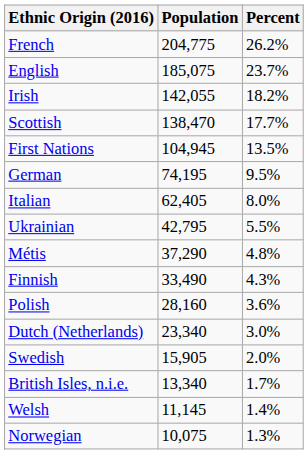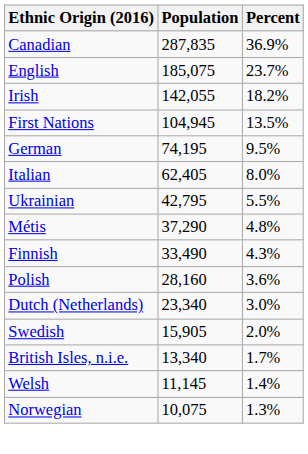+ row: Canadian | 287,835 | 36.9%
- row: French | 204,775 | 26.2%
- row: Scottish | 138,470 | 17.7%
